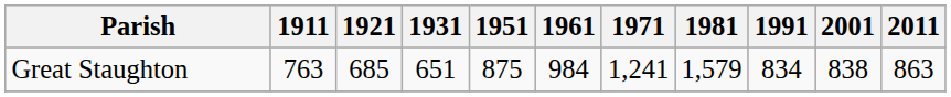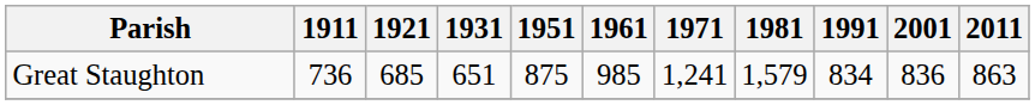Great Staughton | 1911: 763 -> 736
Great Staughton | 1961: 984 -> 985
Great Staughton | 2001: 838 -> 836
